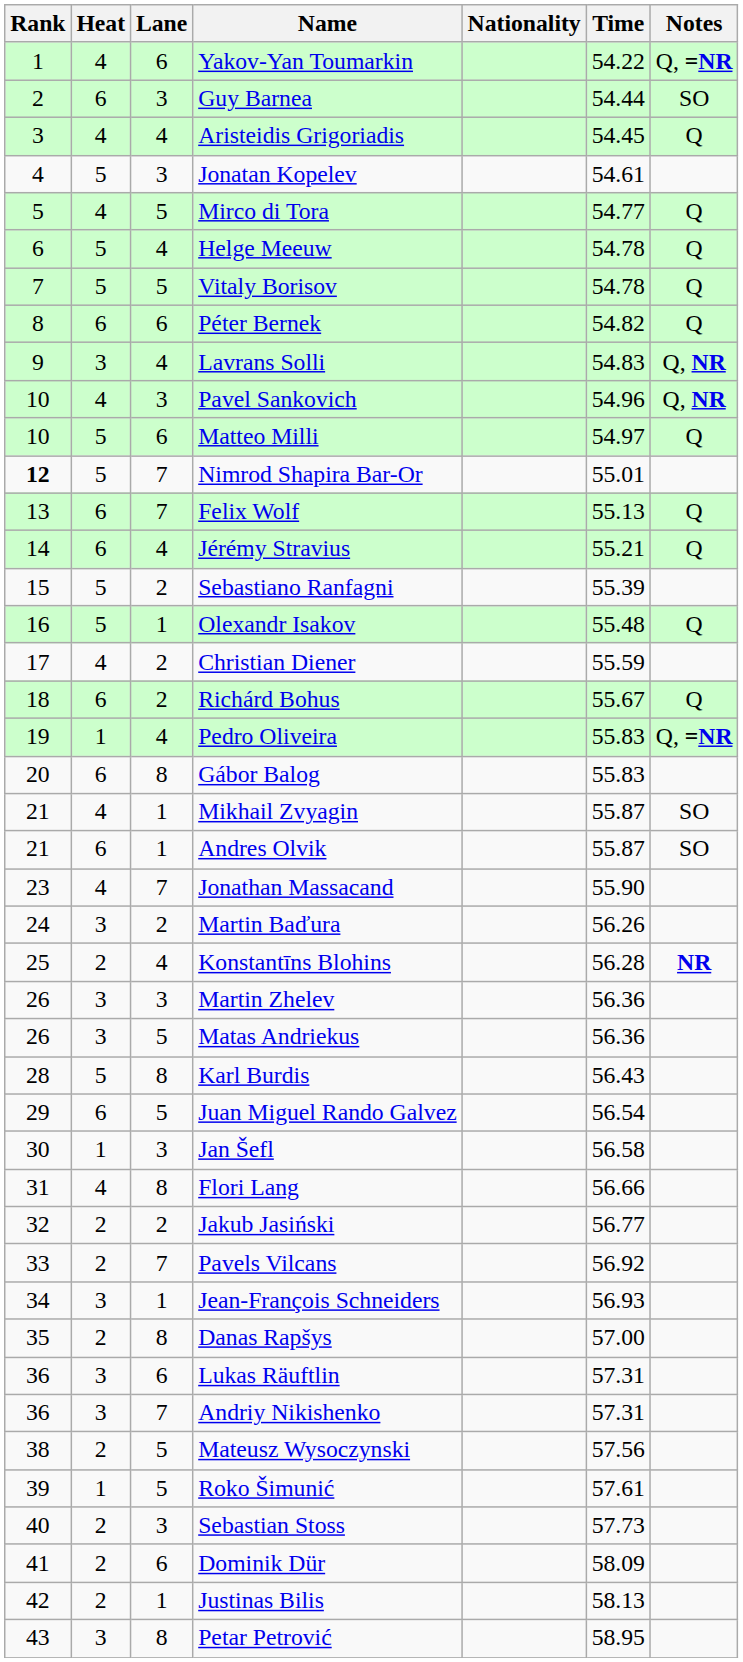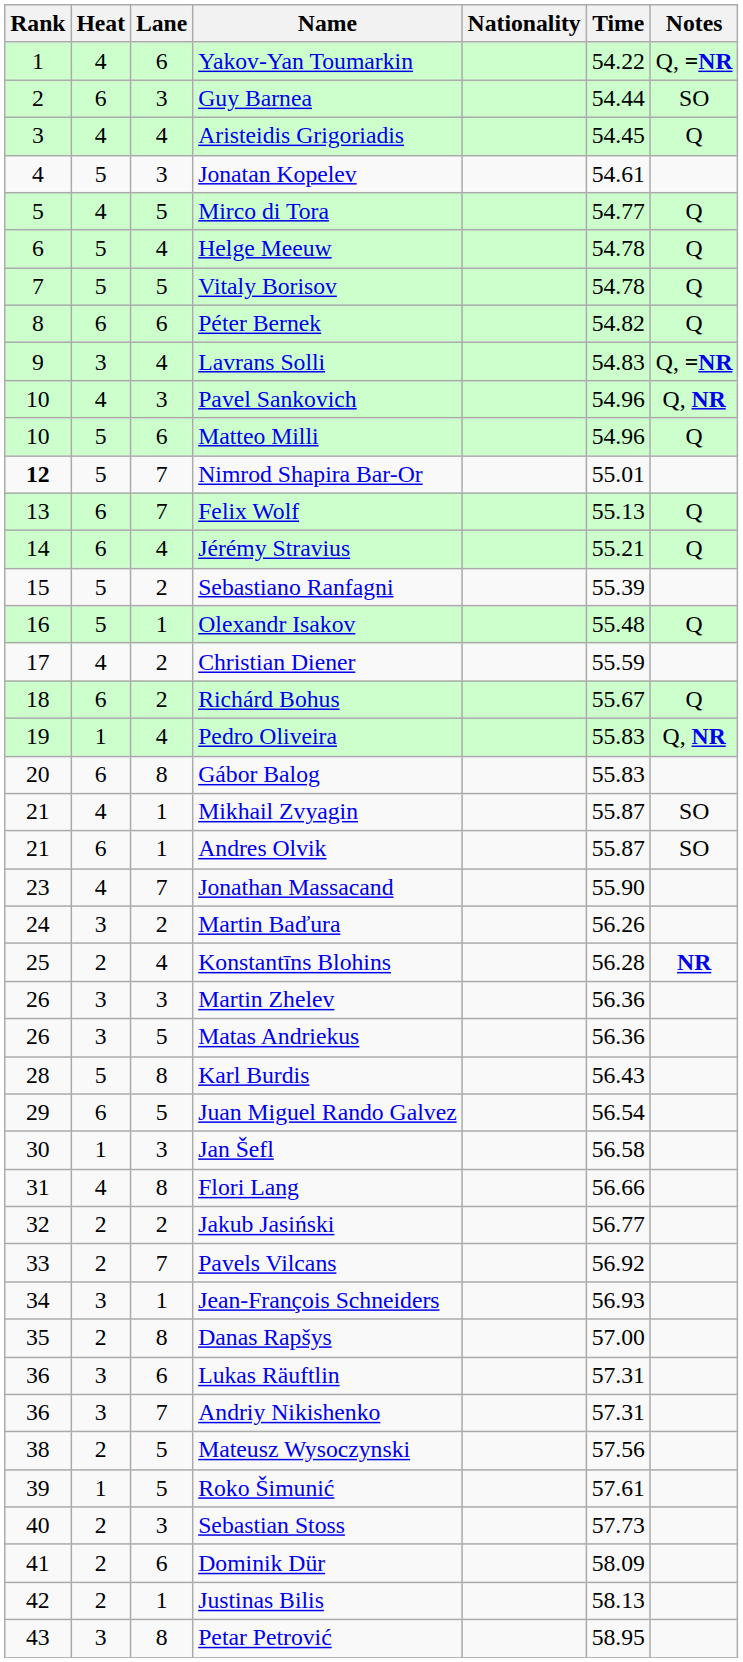Lavrans Solli | Notes: Q, NR -> Q, =NR
Matteo Milli | Time: 54.97 -> 54.96
Pedro Oliveira | Notes: Q, =NR -> Q, NR
